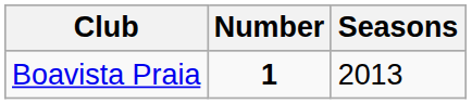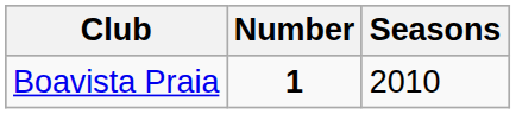Boavista Praia | Seasons: 2013 -> 2010
